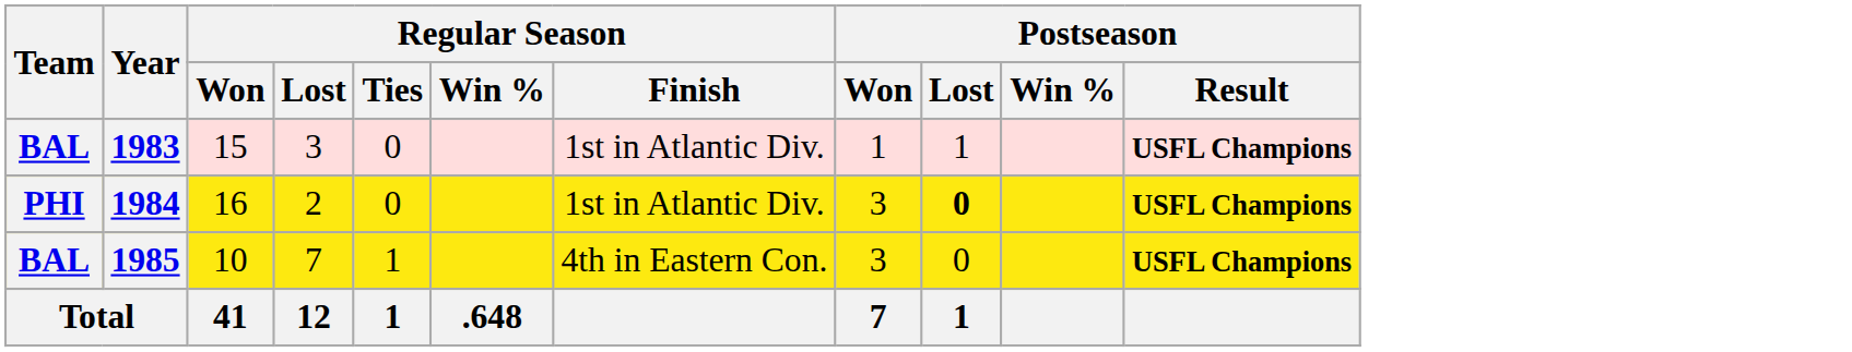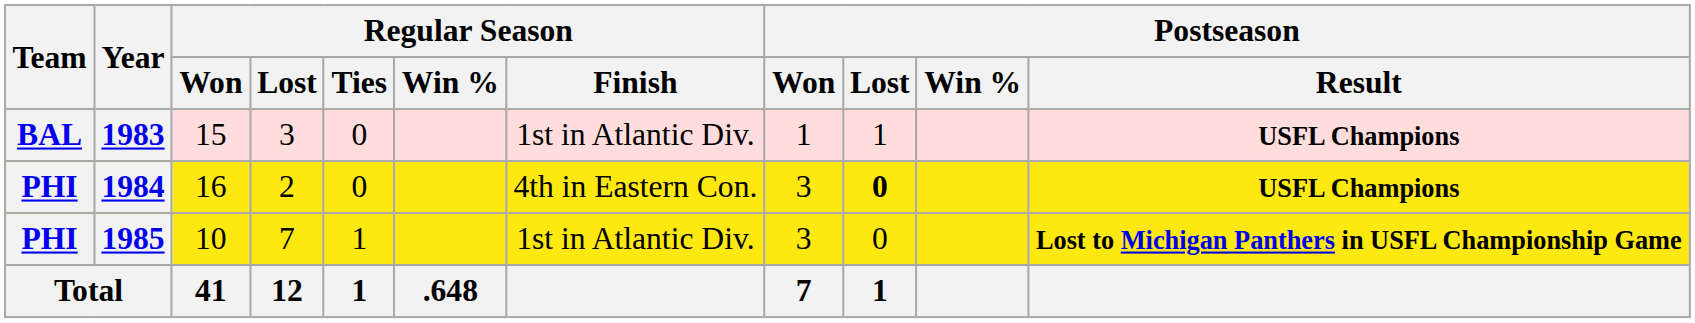1984 | Regular Season / Finish: 1st in Atlantic Div. -> 4th in Eastern Con.
1985 | Team: BAL -> PHI
1985 | Regular Season / Finish: 4th in Eastern Con. -> 1st in Atlantic Div.
1985 | Postseason / Result: USFL Champions -> Lost to Michigan Panthers in USFL Championship Game
